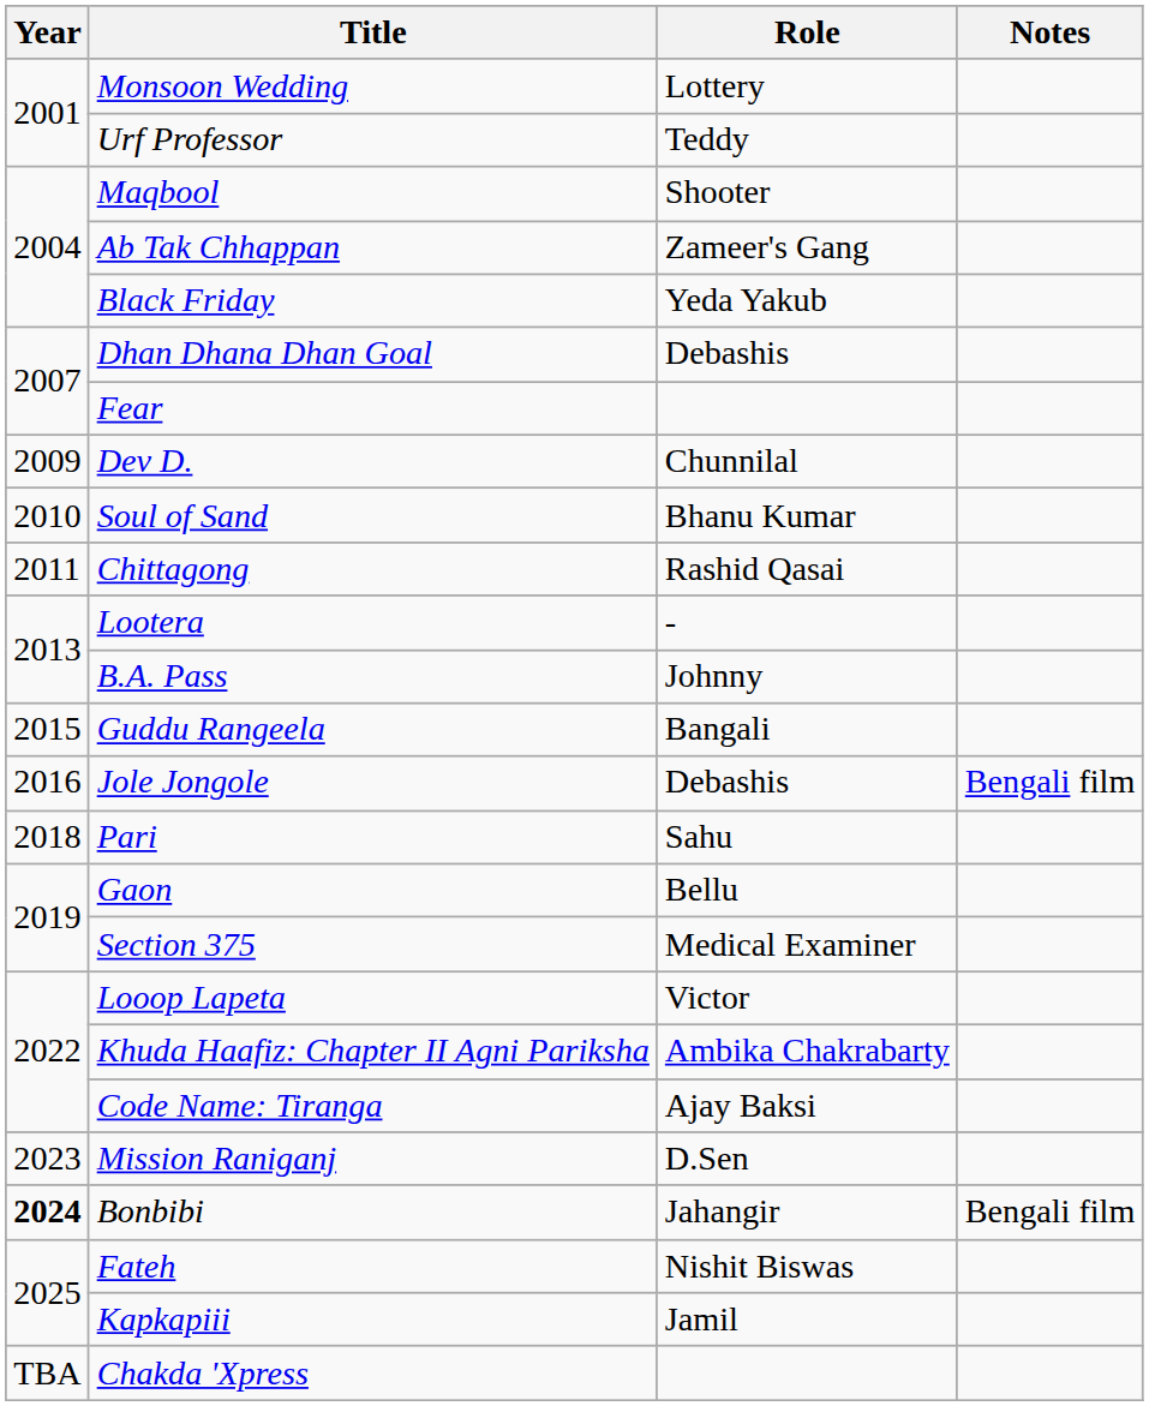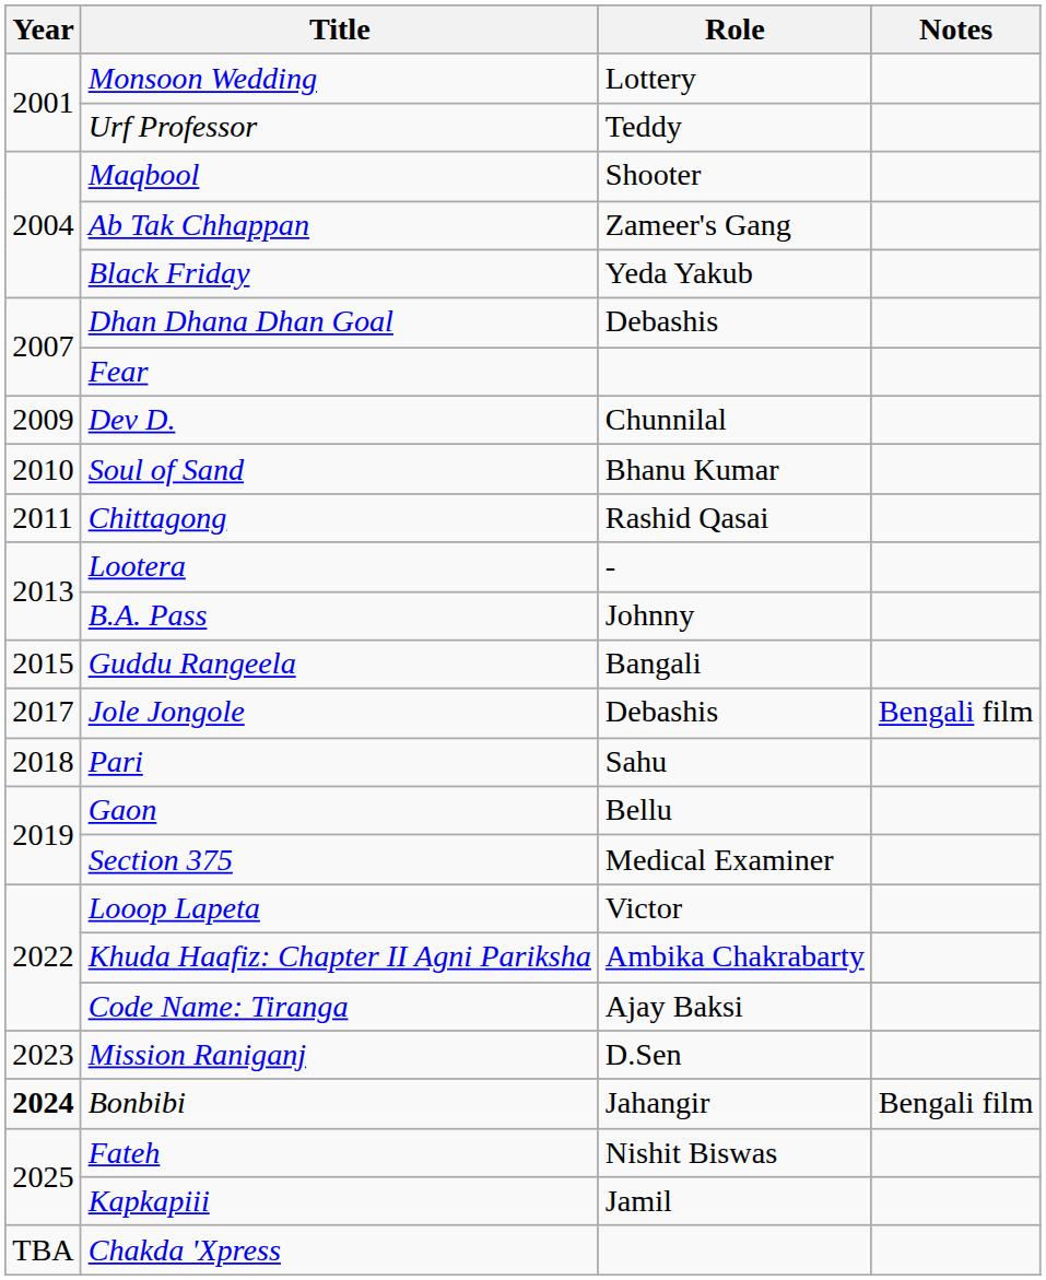Jole Jongole | Year: 2016 -> 2017
